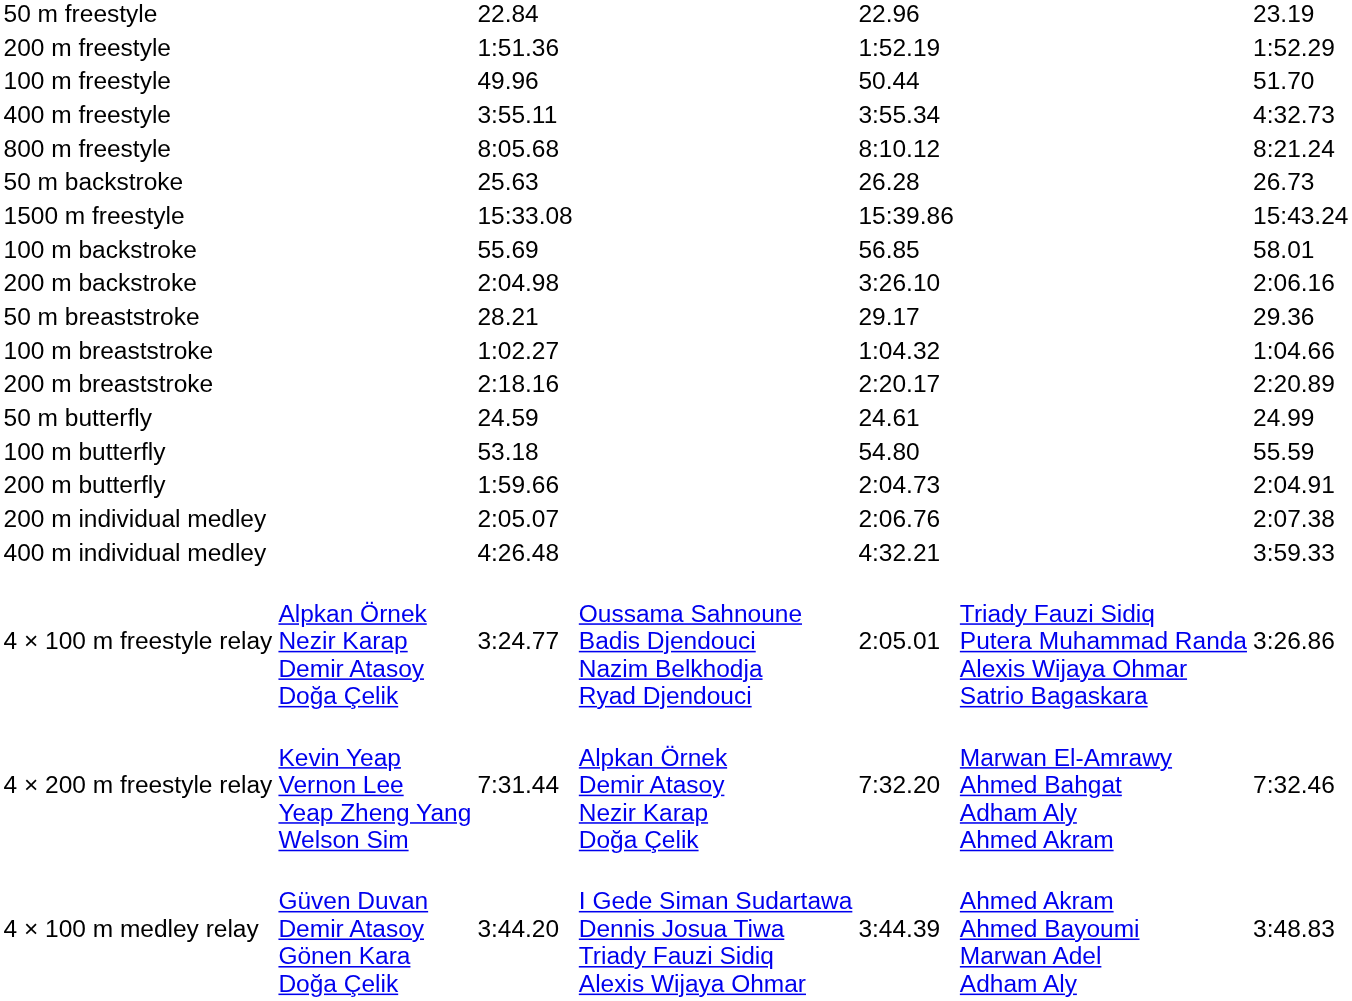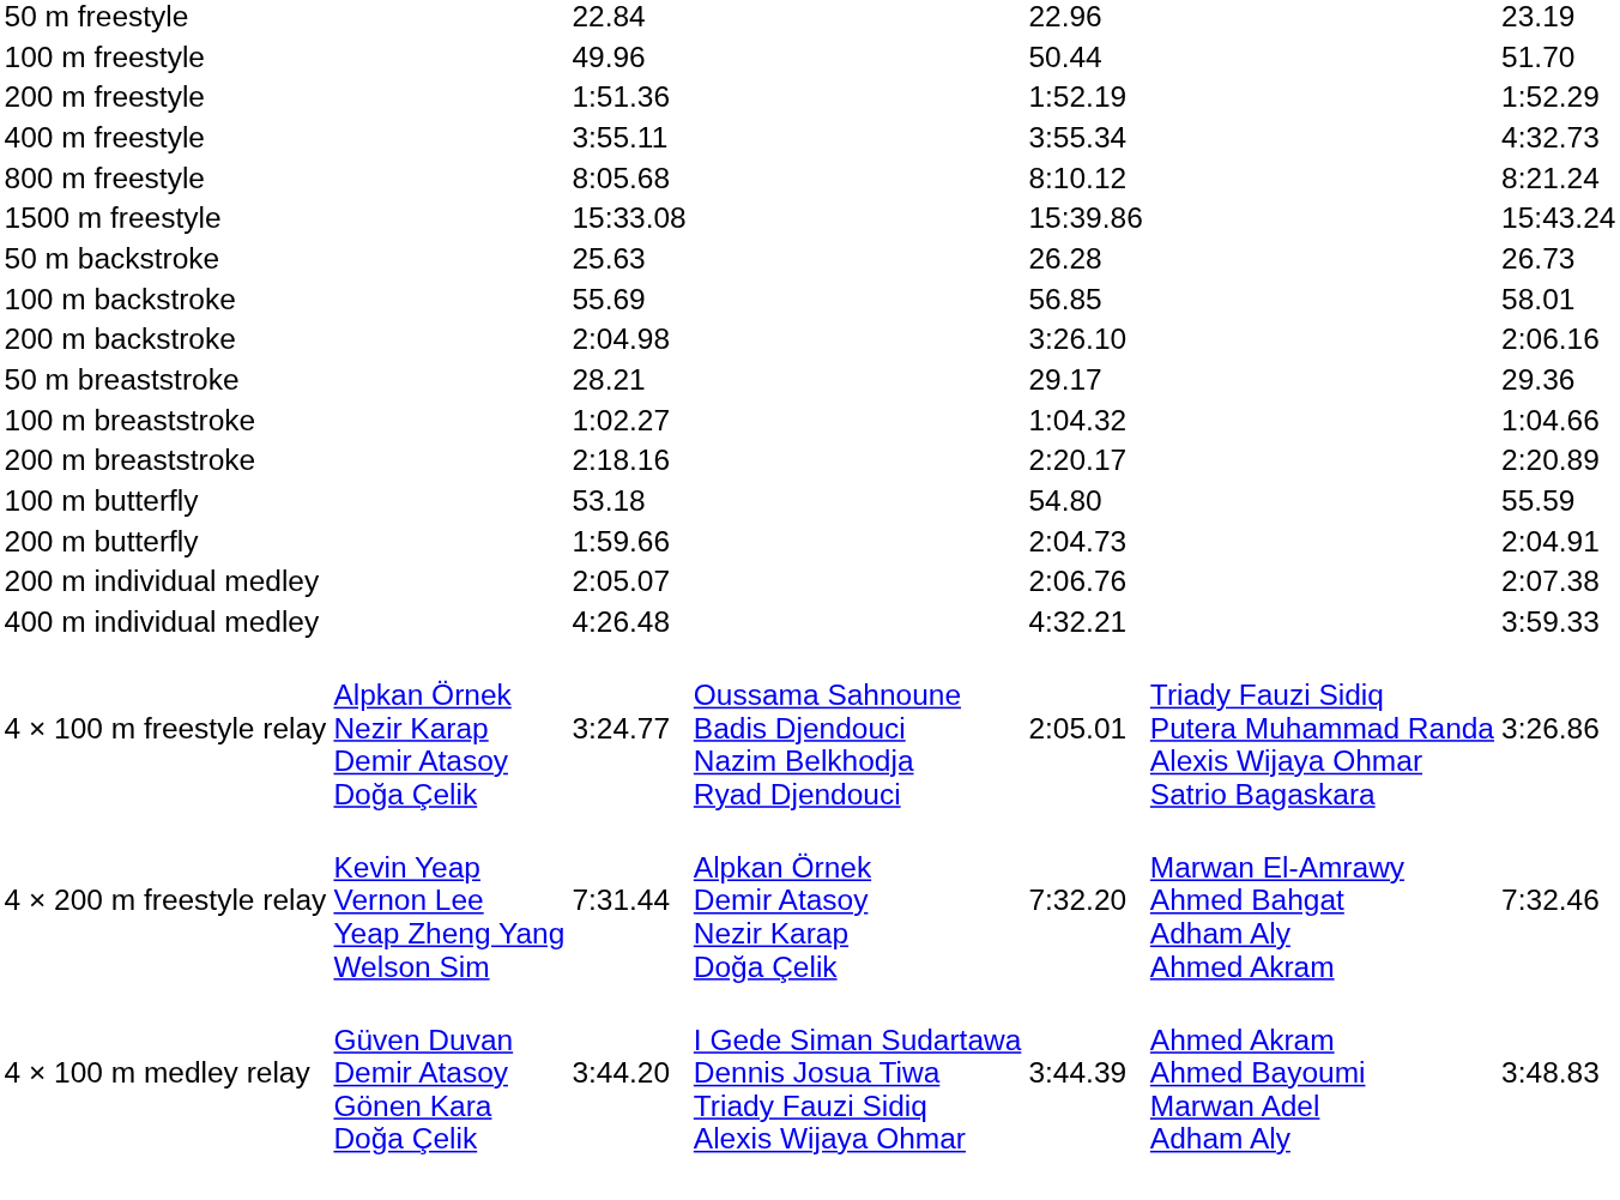rows swapped: 100 m freestyle <-> 200 m freestyle
rows swapped: 1500 m freestyle <-> 50 m backstroke
- row: 50 m butterfly | 24.59 | 24.61 | 24.99
